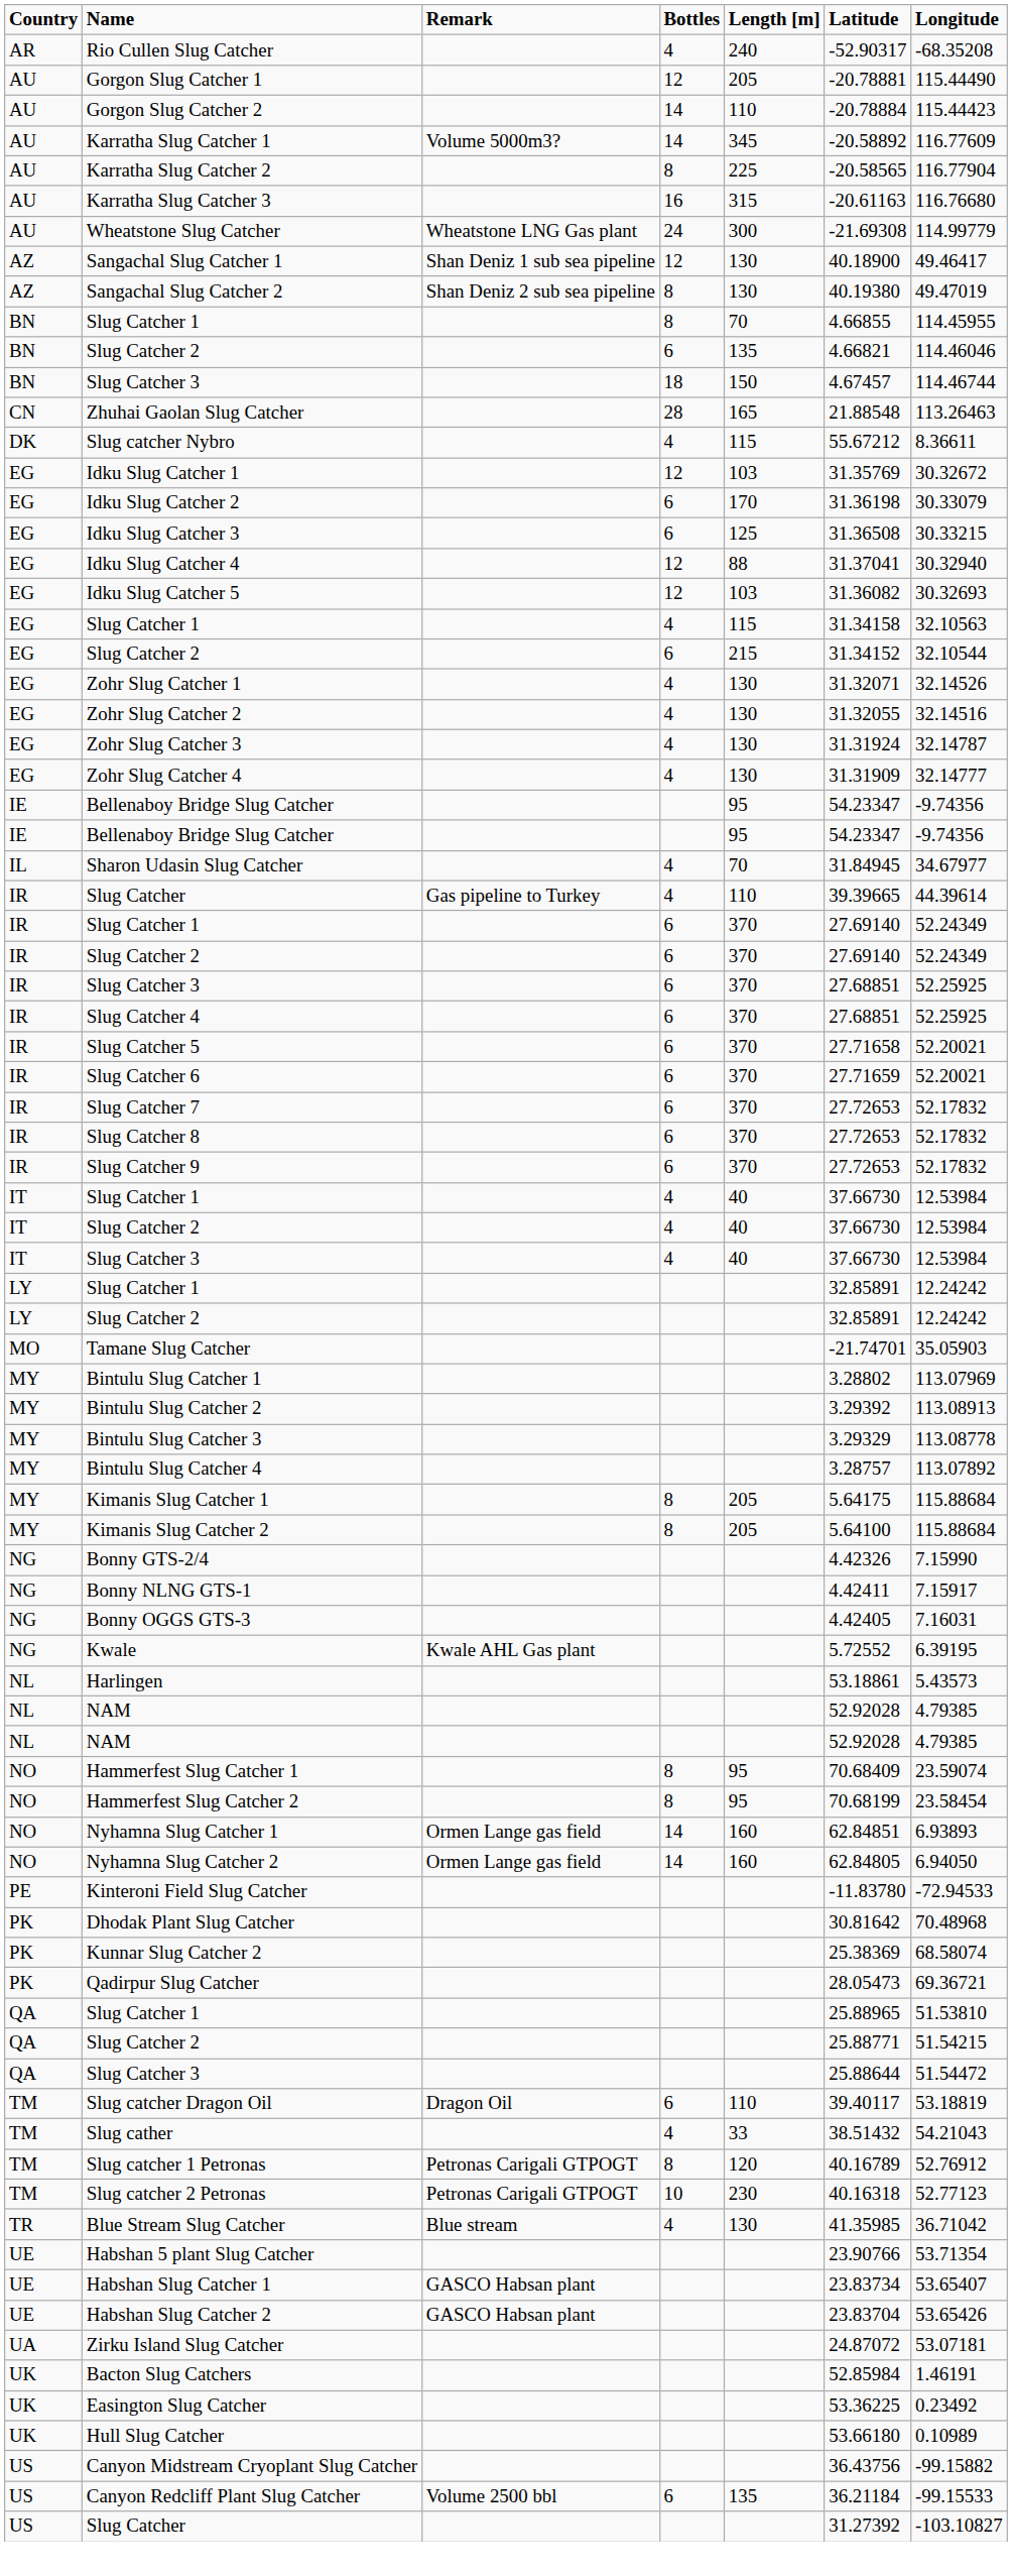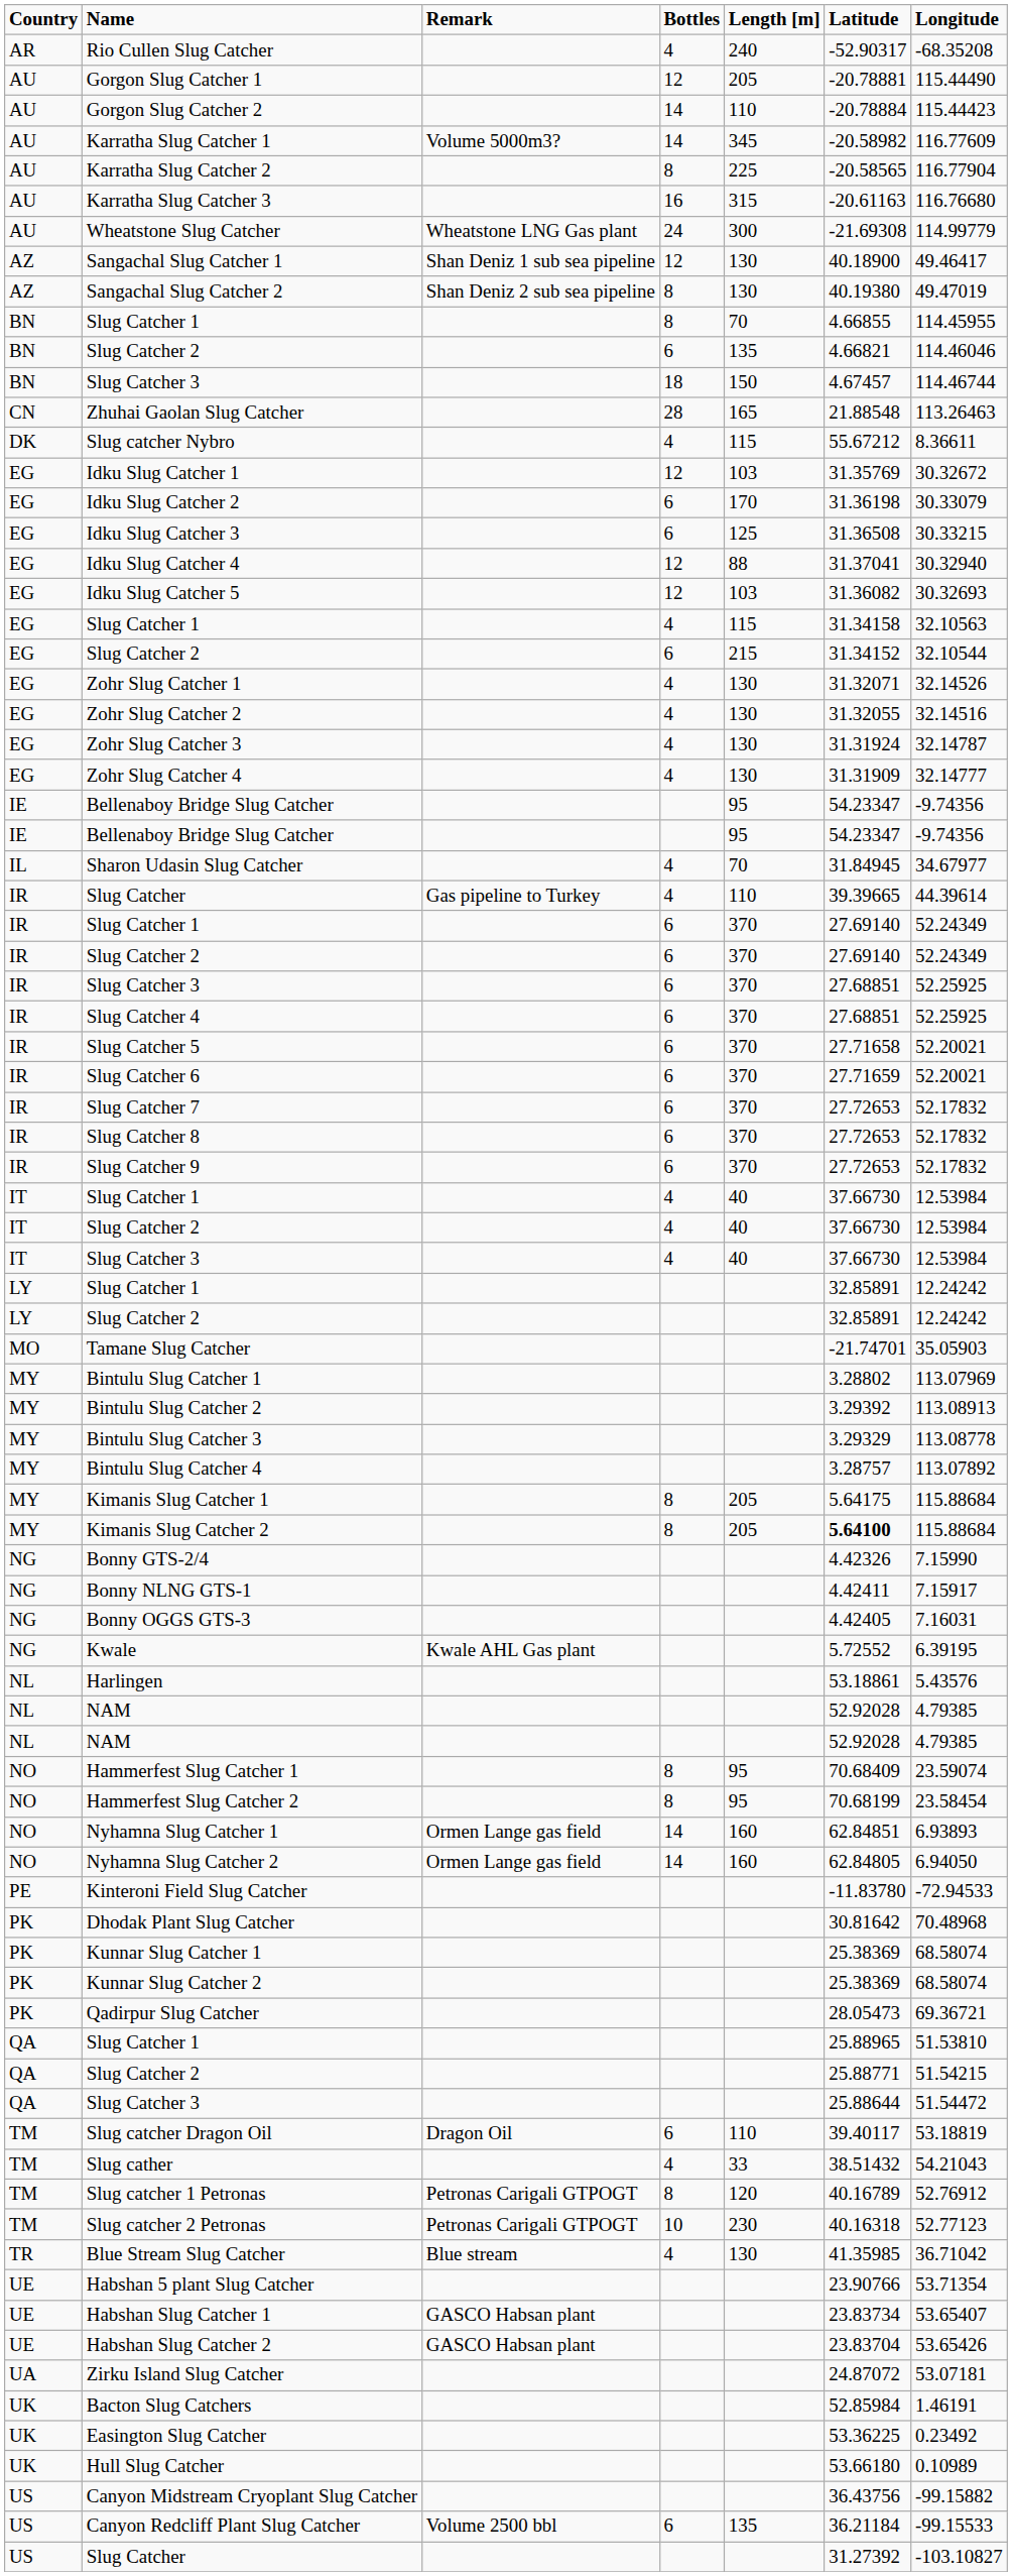Karratha Slug Catcher 1 | Latitude: -20.58892 -> -20.58982
Kimanis Slug Catcher 2 | Latitude: normal -> bold
Harlingen | Longitude: 5.43573 -> 5.43576
+ row: PK | Kunnar Slug Catcher 1 | 25.38369 | 68.58074
